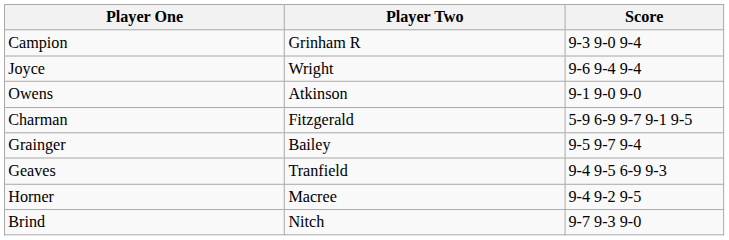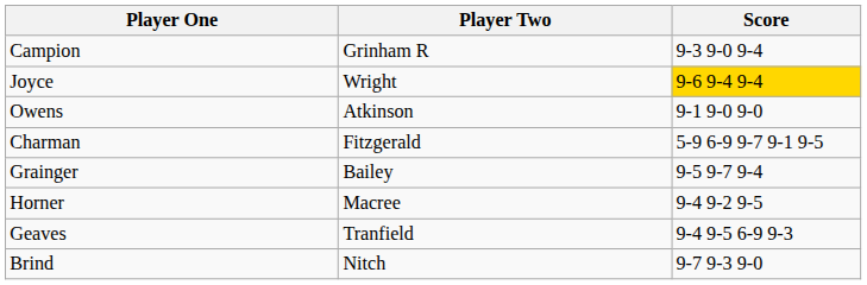Joyce | Score: no background -> gold background
rows swapped: Horner <-> Geaves
